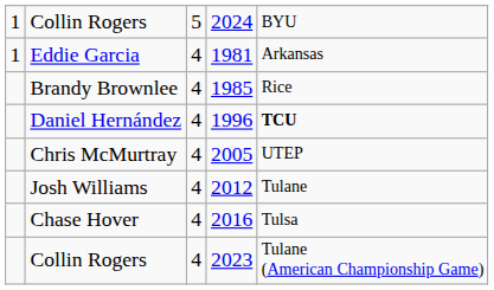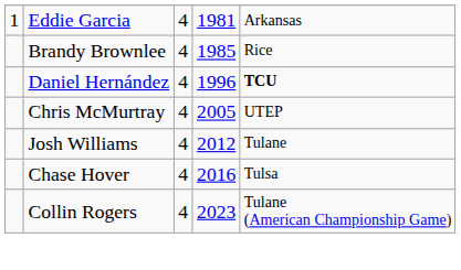- row: 1 | Collin Rogers | 5 | 2024 | BYU
